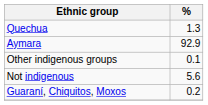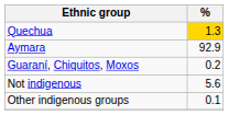Quechua | %: no background -> gold background
rows swapped: Guaraní, Chiquitos, Moxos <-> Other indigenous groups
